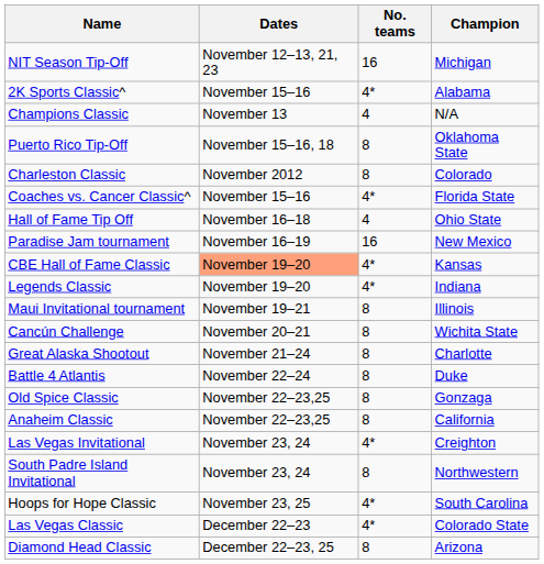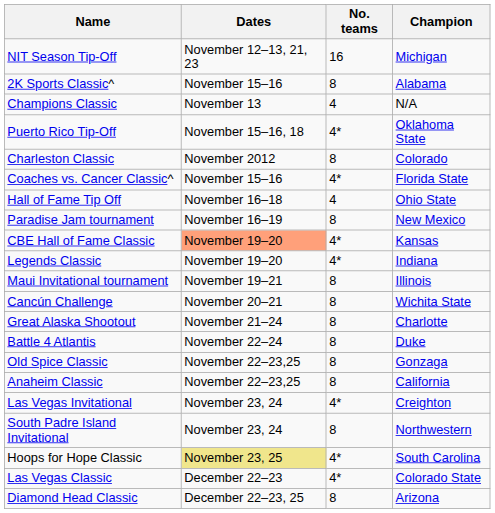2K Sports Classic^ | No. teams: 4* -> 8
Puerto Rico Tip-Off | No. teams: 8 -> 4*
Paradise Jam tournament | No. teams: 16 -> 8
Hoops for Hope Classic | Dates: no background -> khaki background
